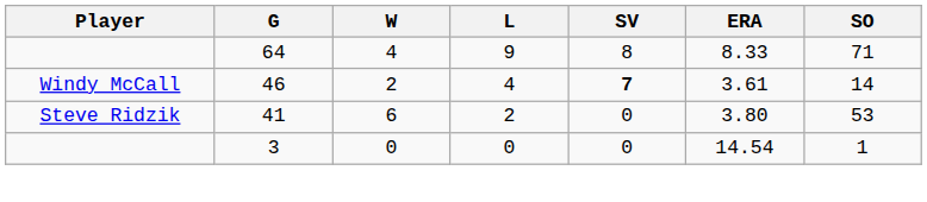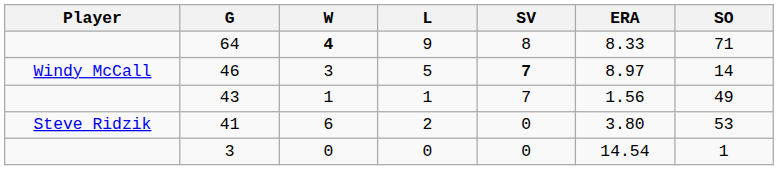64 | W: normal -> bold
46 | W: 2 -> 3
46 | L: 4 -> 5
46 | ERA: 3.61 -> 8.97
+ row: 43 | 1 | 1 | 7 | 1.56 | 49
